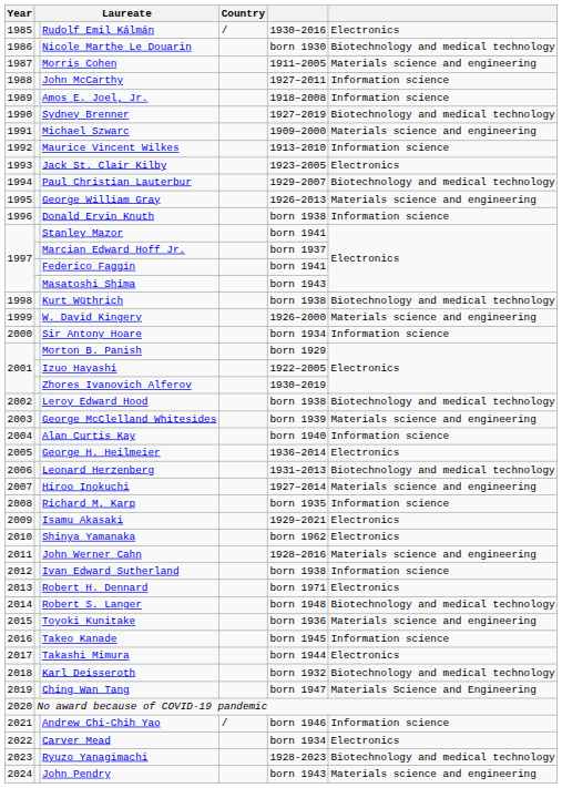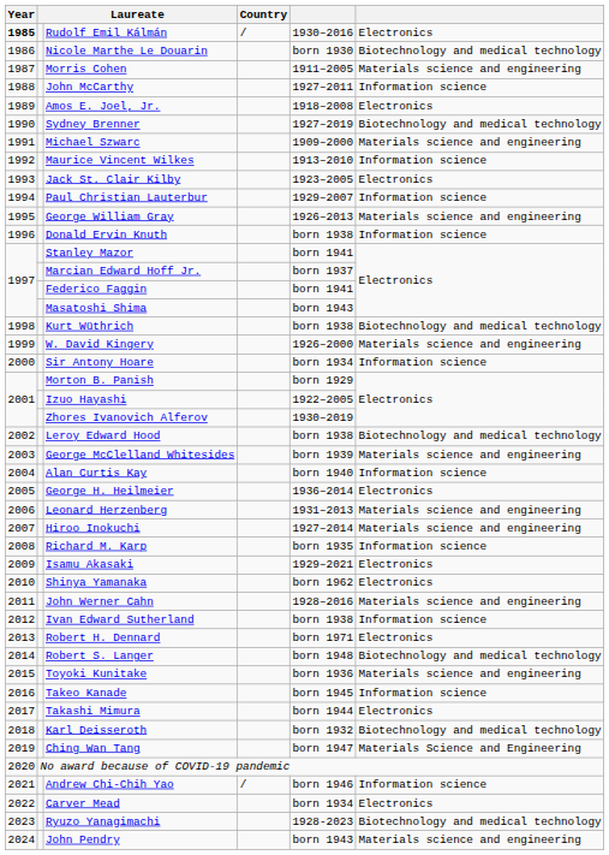Rudolf Emil Kálmán | Year: normal -> bold
Amos E. Joel, Jr. | column 6: Information science -> Electronics
Paul Christian Lauterbur | column 6: Biotechnology and medical technology -> Information science
Leonard Herzenberg | column 6: Biotechnology and medical technology -> Materials science and engineering
